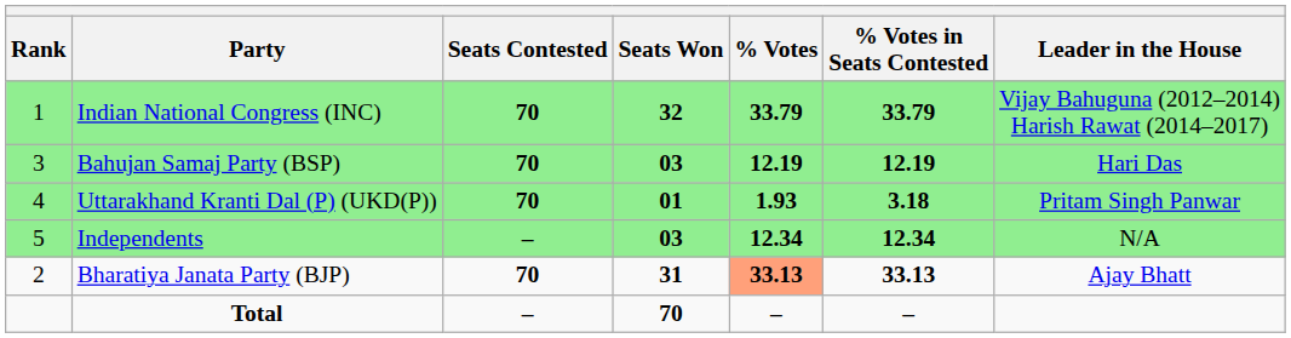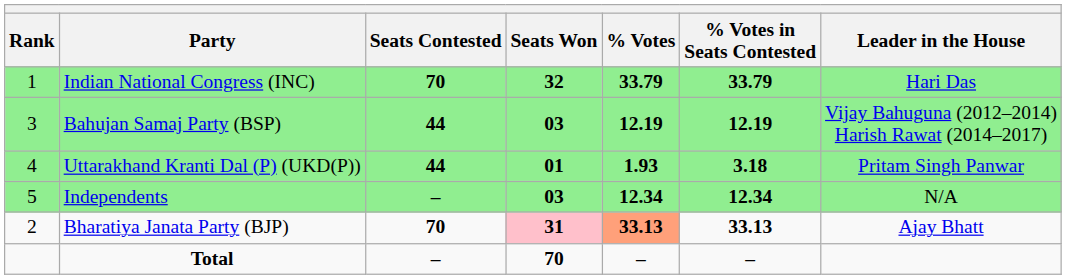Indian National Congress (INC) | Leader in the House: Vijay Bahuguna (2012–2014) Harish Rawat (2014–2017) -> Hari Das
Bahujan Samaj Party (BSP) | Seats Contested: 70 -> 44
Bahujan Samaj Party (BSP) | Leader in the House: Hari Das -> Vijay Bahuguna (2012–2014) Harish Rawat (2014–2017)
Uttarakhand Kranti Dal (P) (UKD(P)) | Seats Contested: 70 -> 44
Bharatiya Janata Party (BJP) | Seats Won: no background -> pink background
